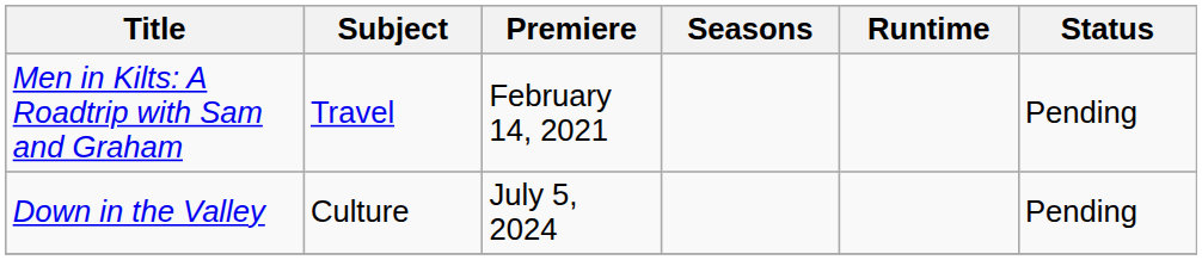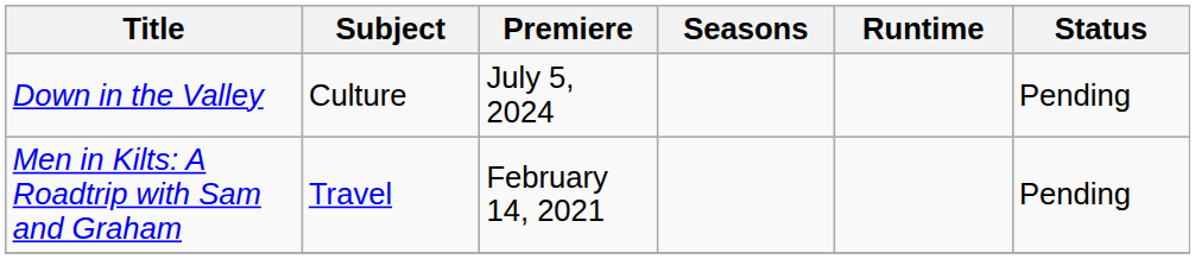rows swapped: Men in Kilts: A Roadtrip with Sam and Graham <-> Down in the Valley
